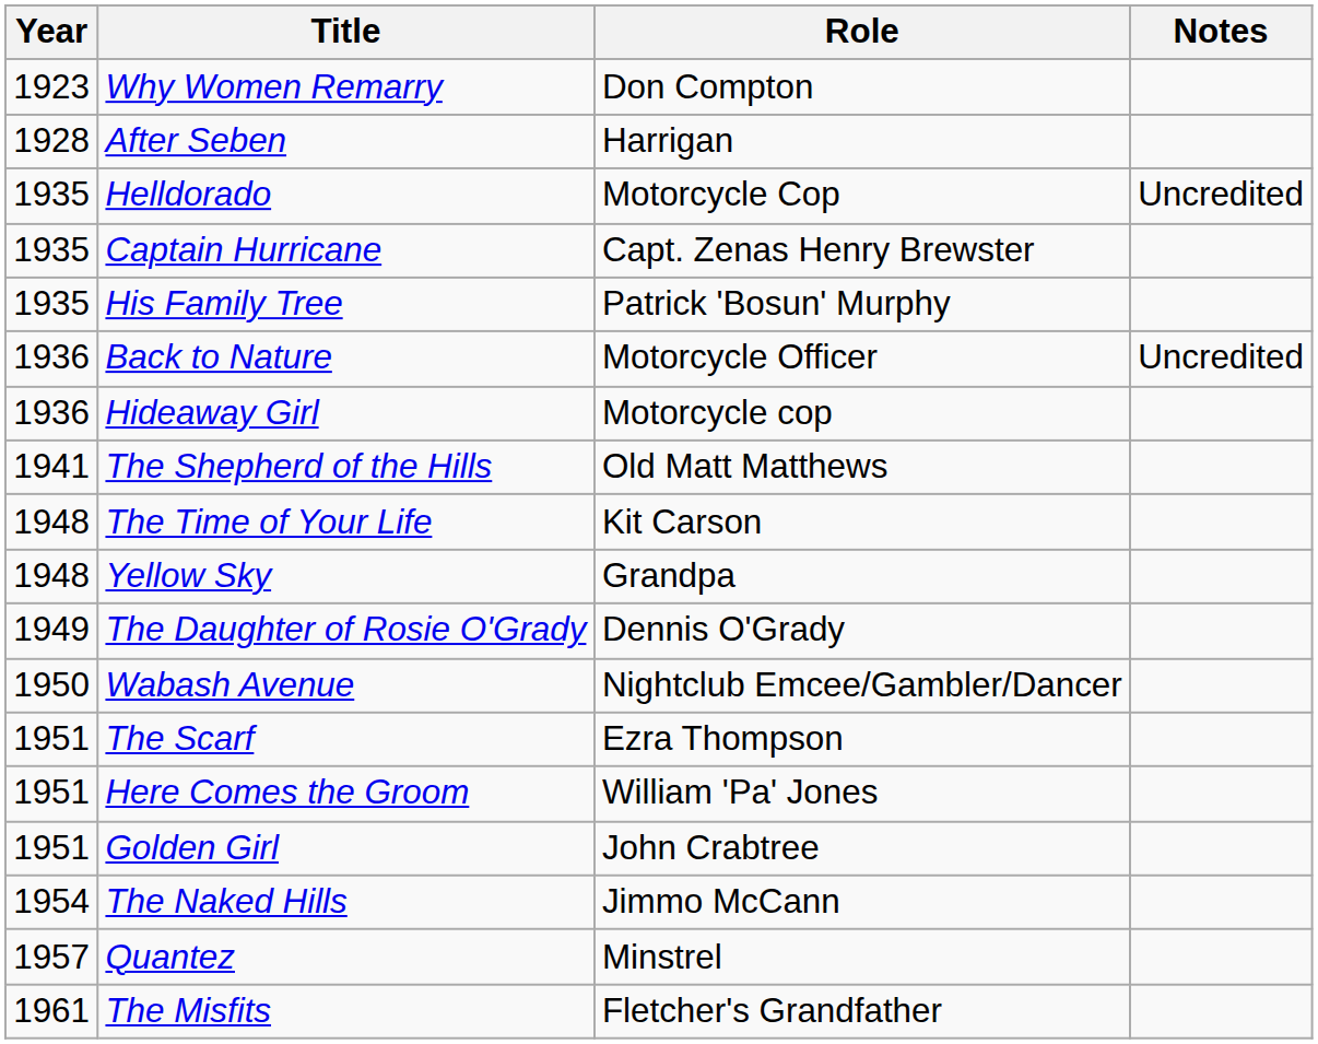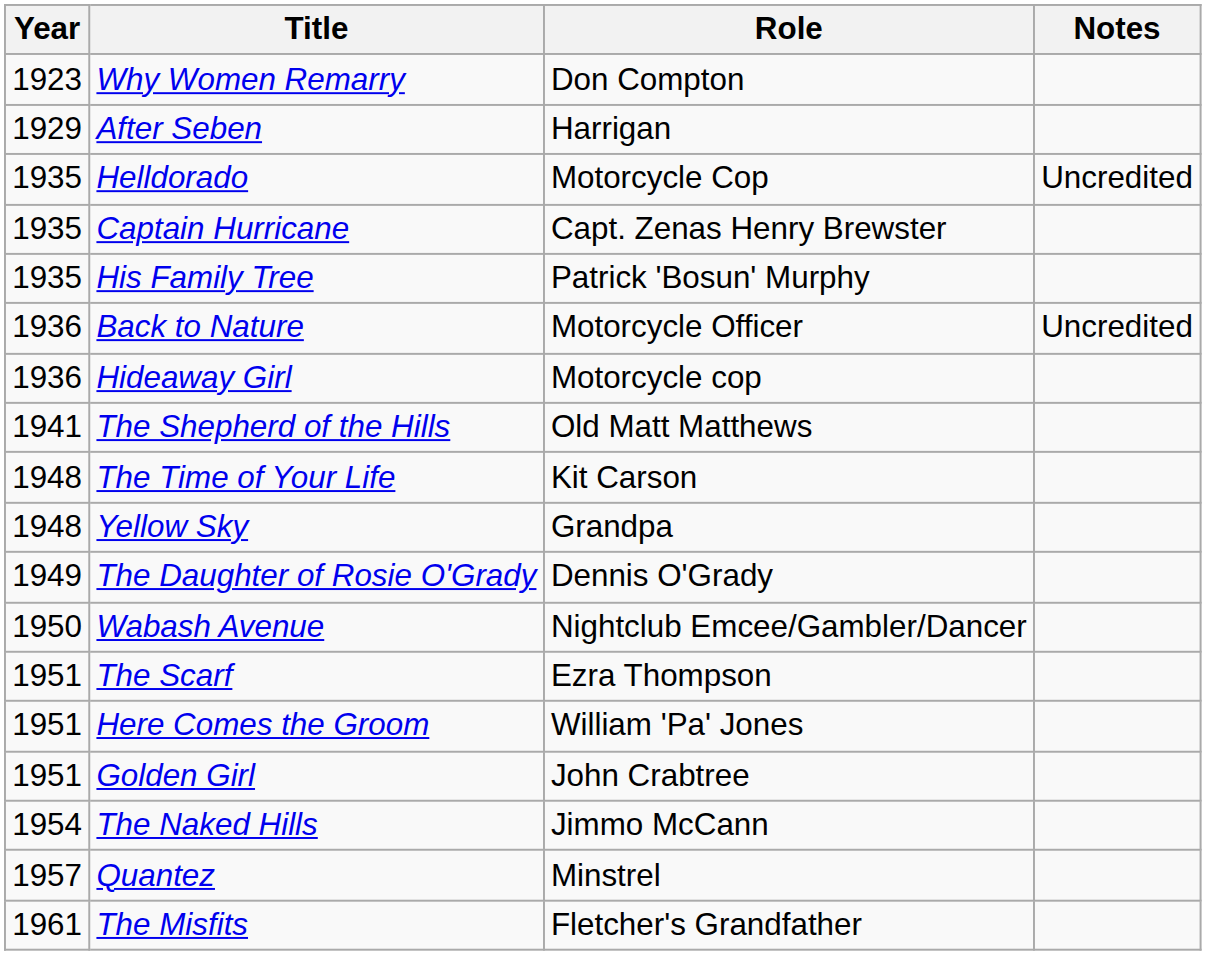After Seben | Year: 1928 -> 1929
